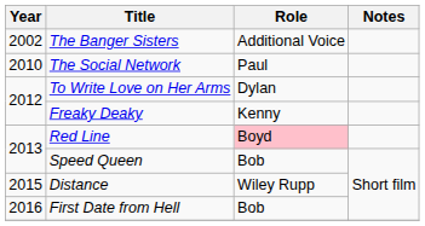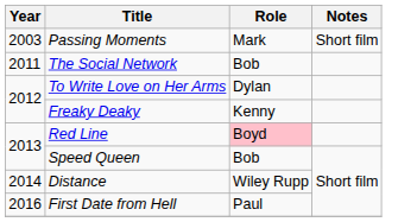- row: 2002 | The Banger Sisters | Additional Voice
+ row: 2003 | Passing Moments | Mark | Short film
The Social Network | Year: 2010 -> 2011
The Social Network | Role: Paul -> Bob
Distance | Year: 2015 -> 2014
First Date from Hell | Role: Bob -> Paul
